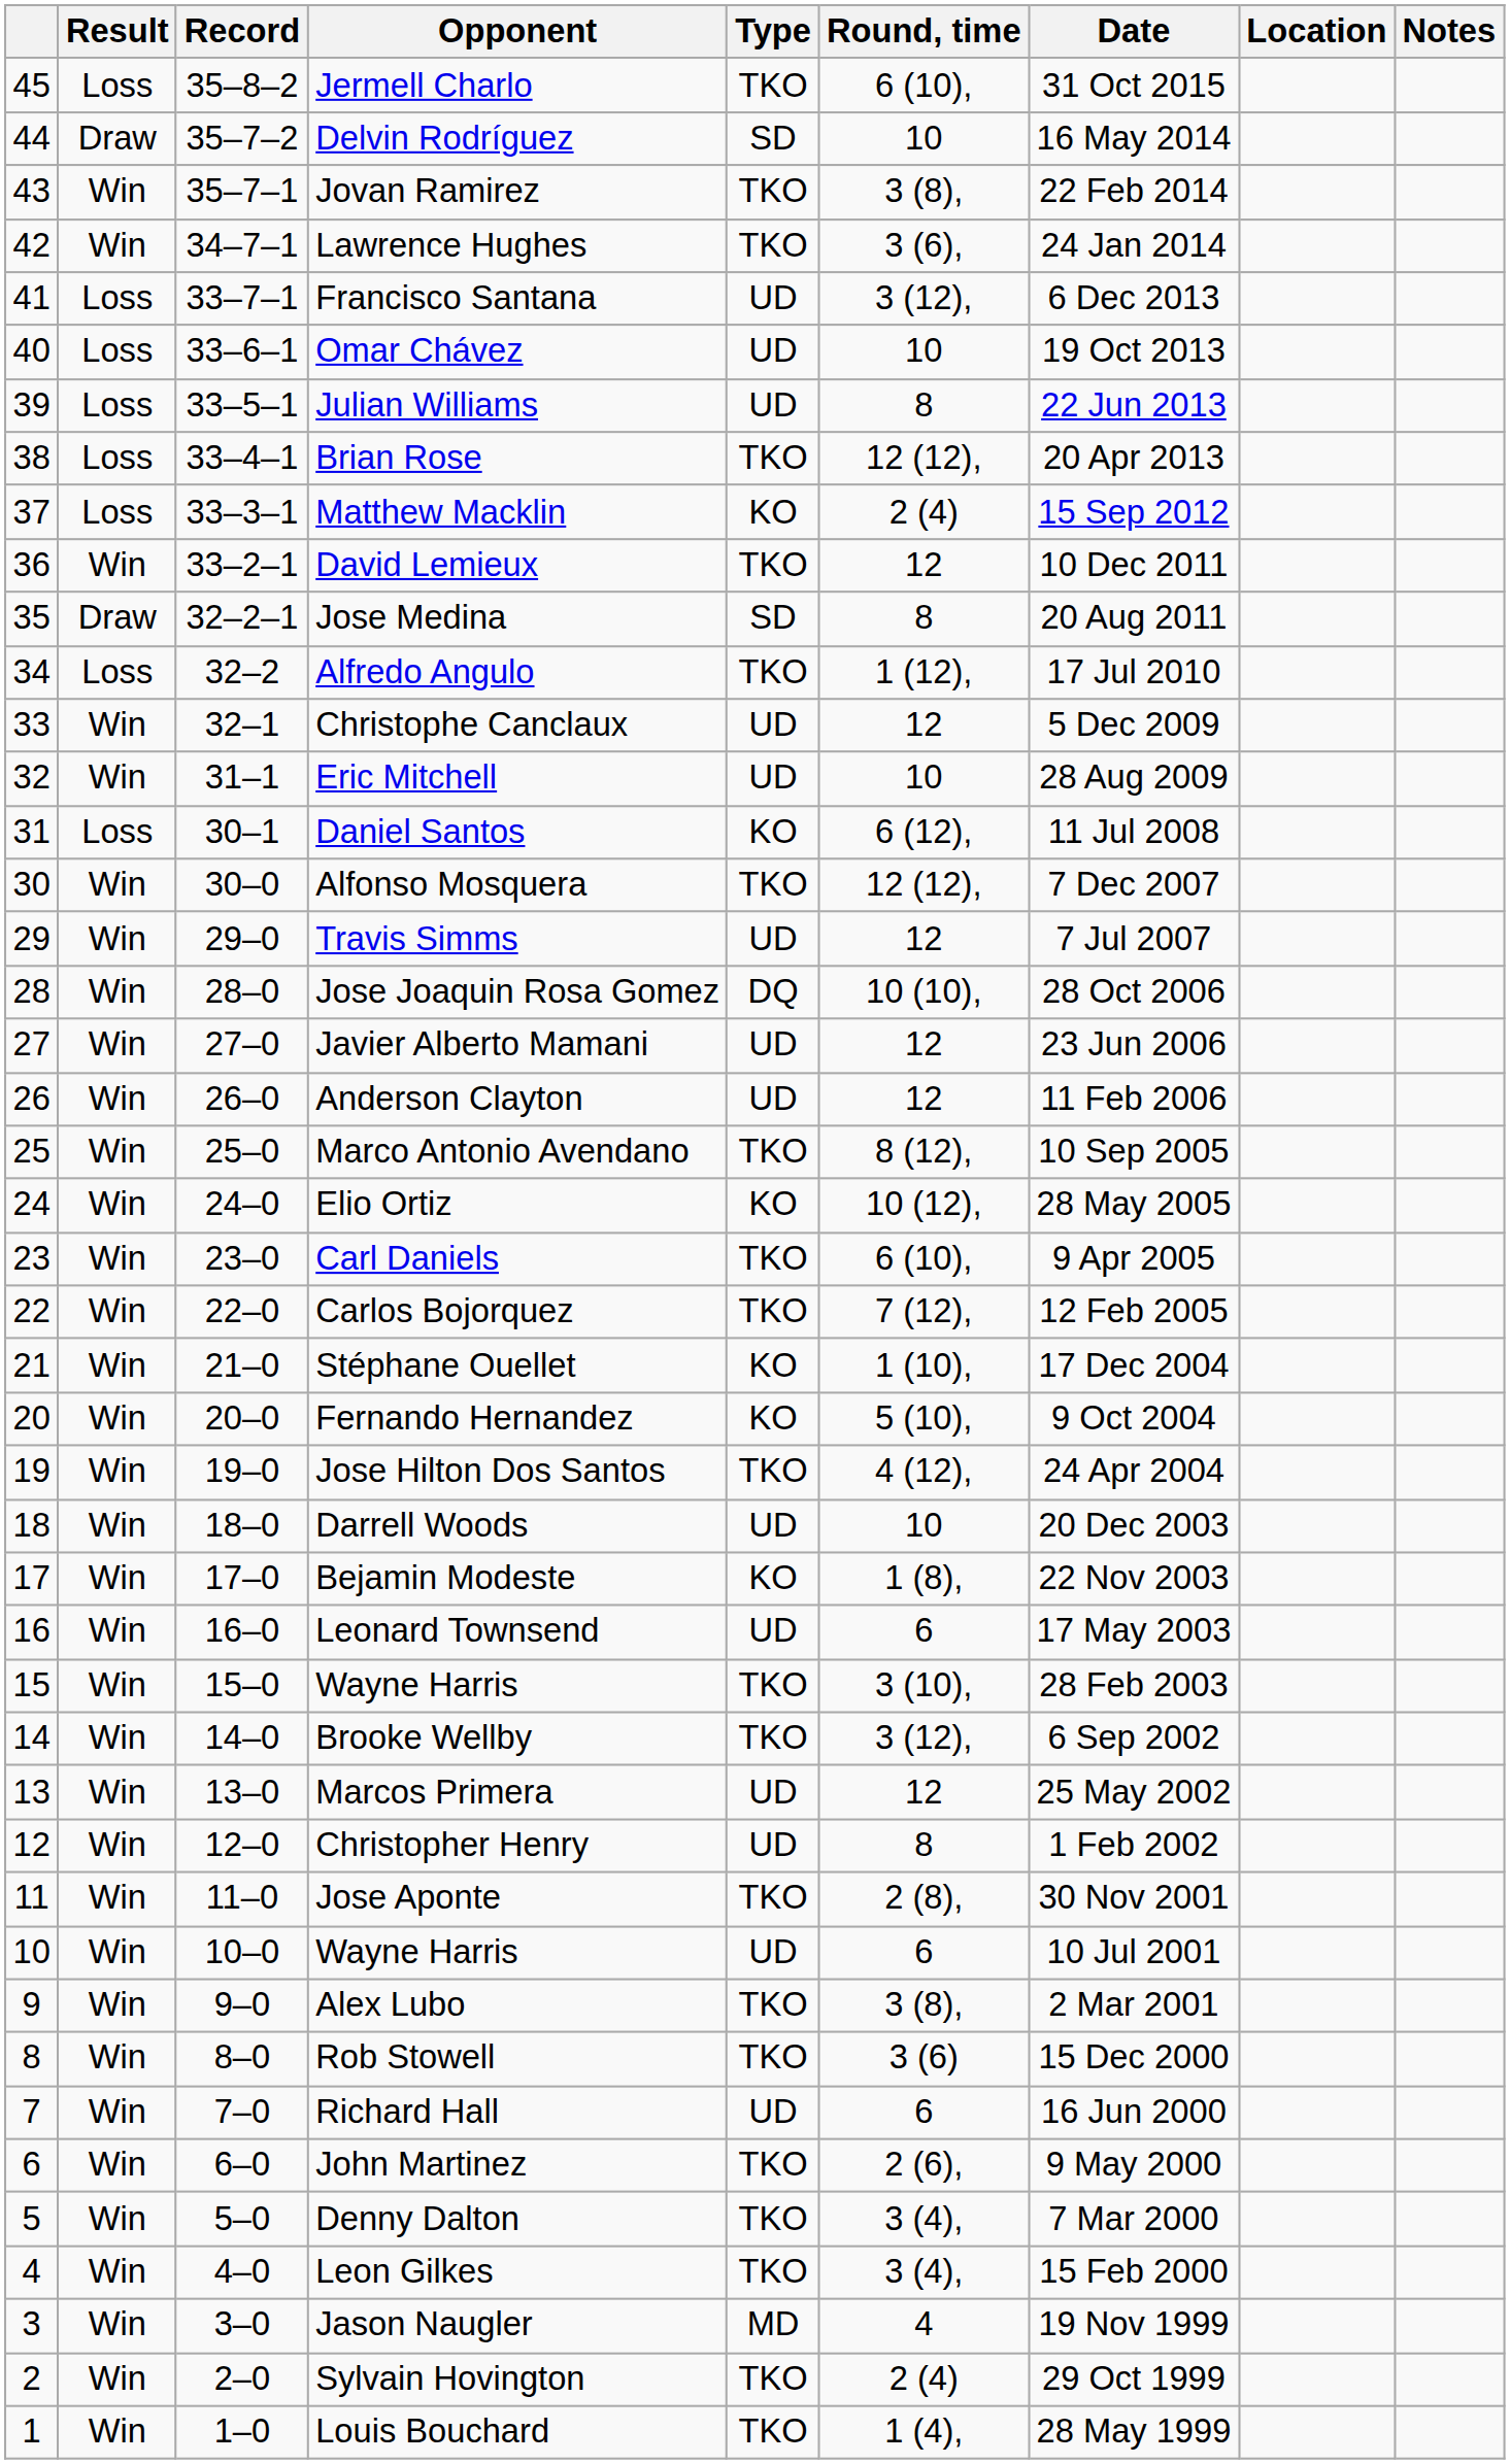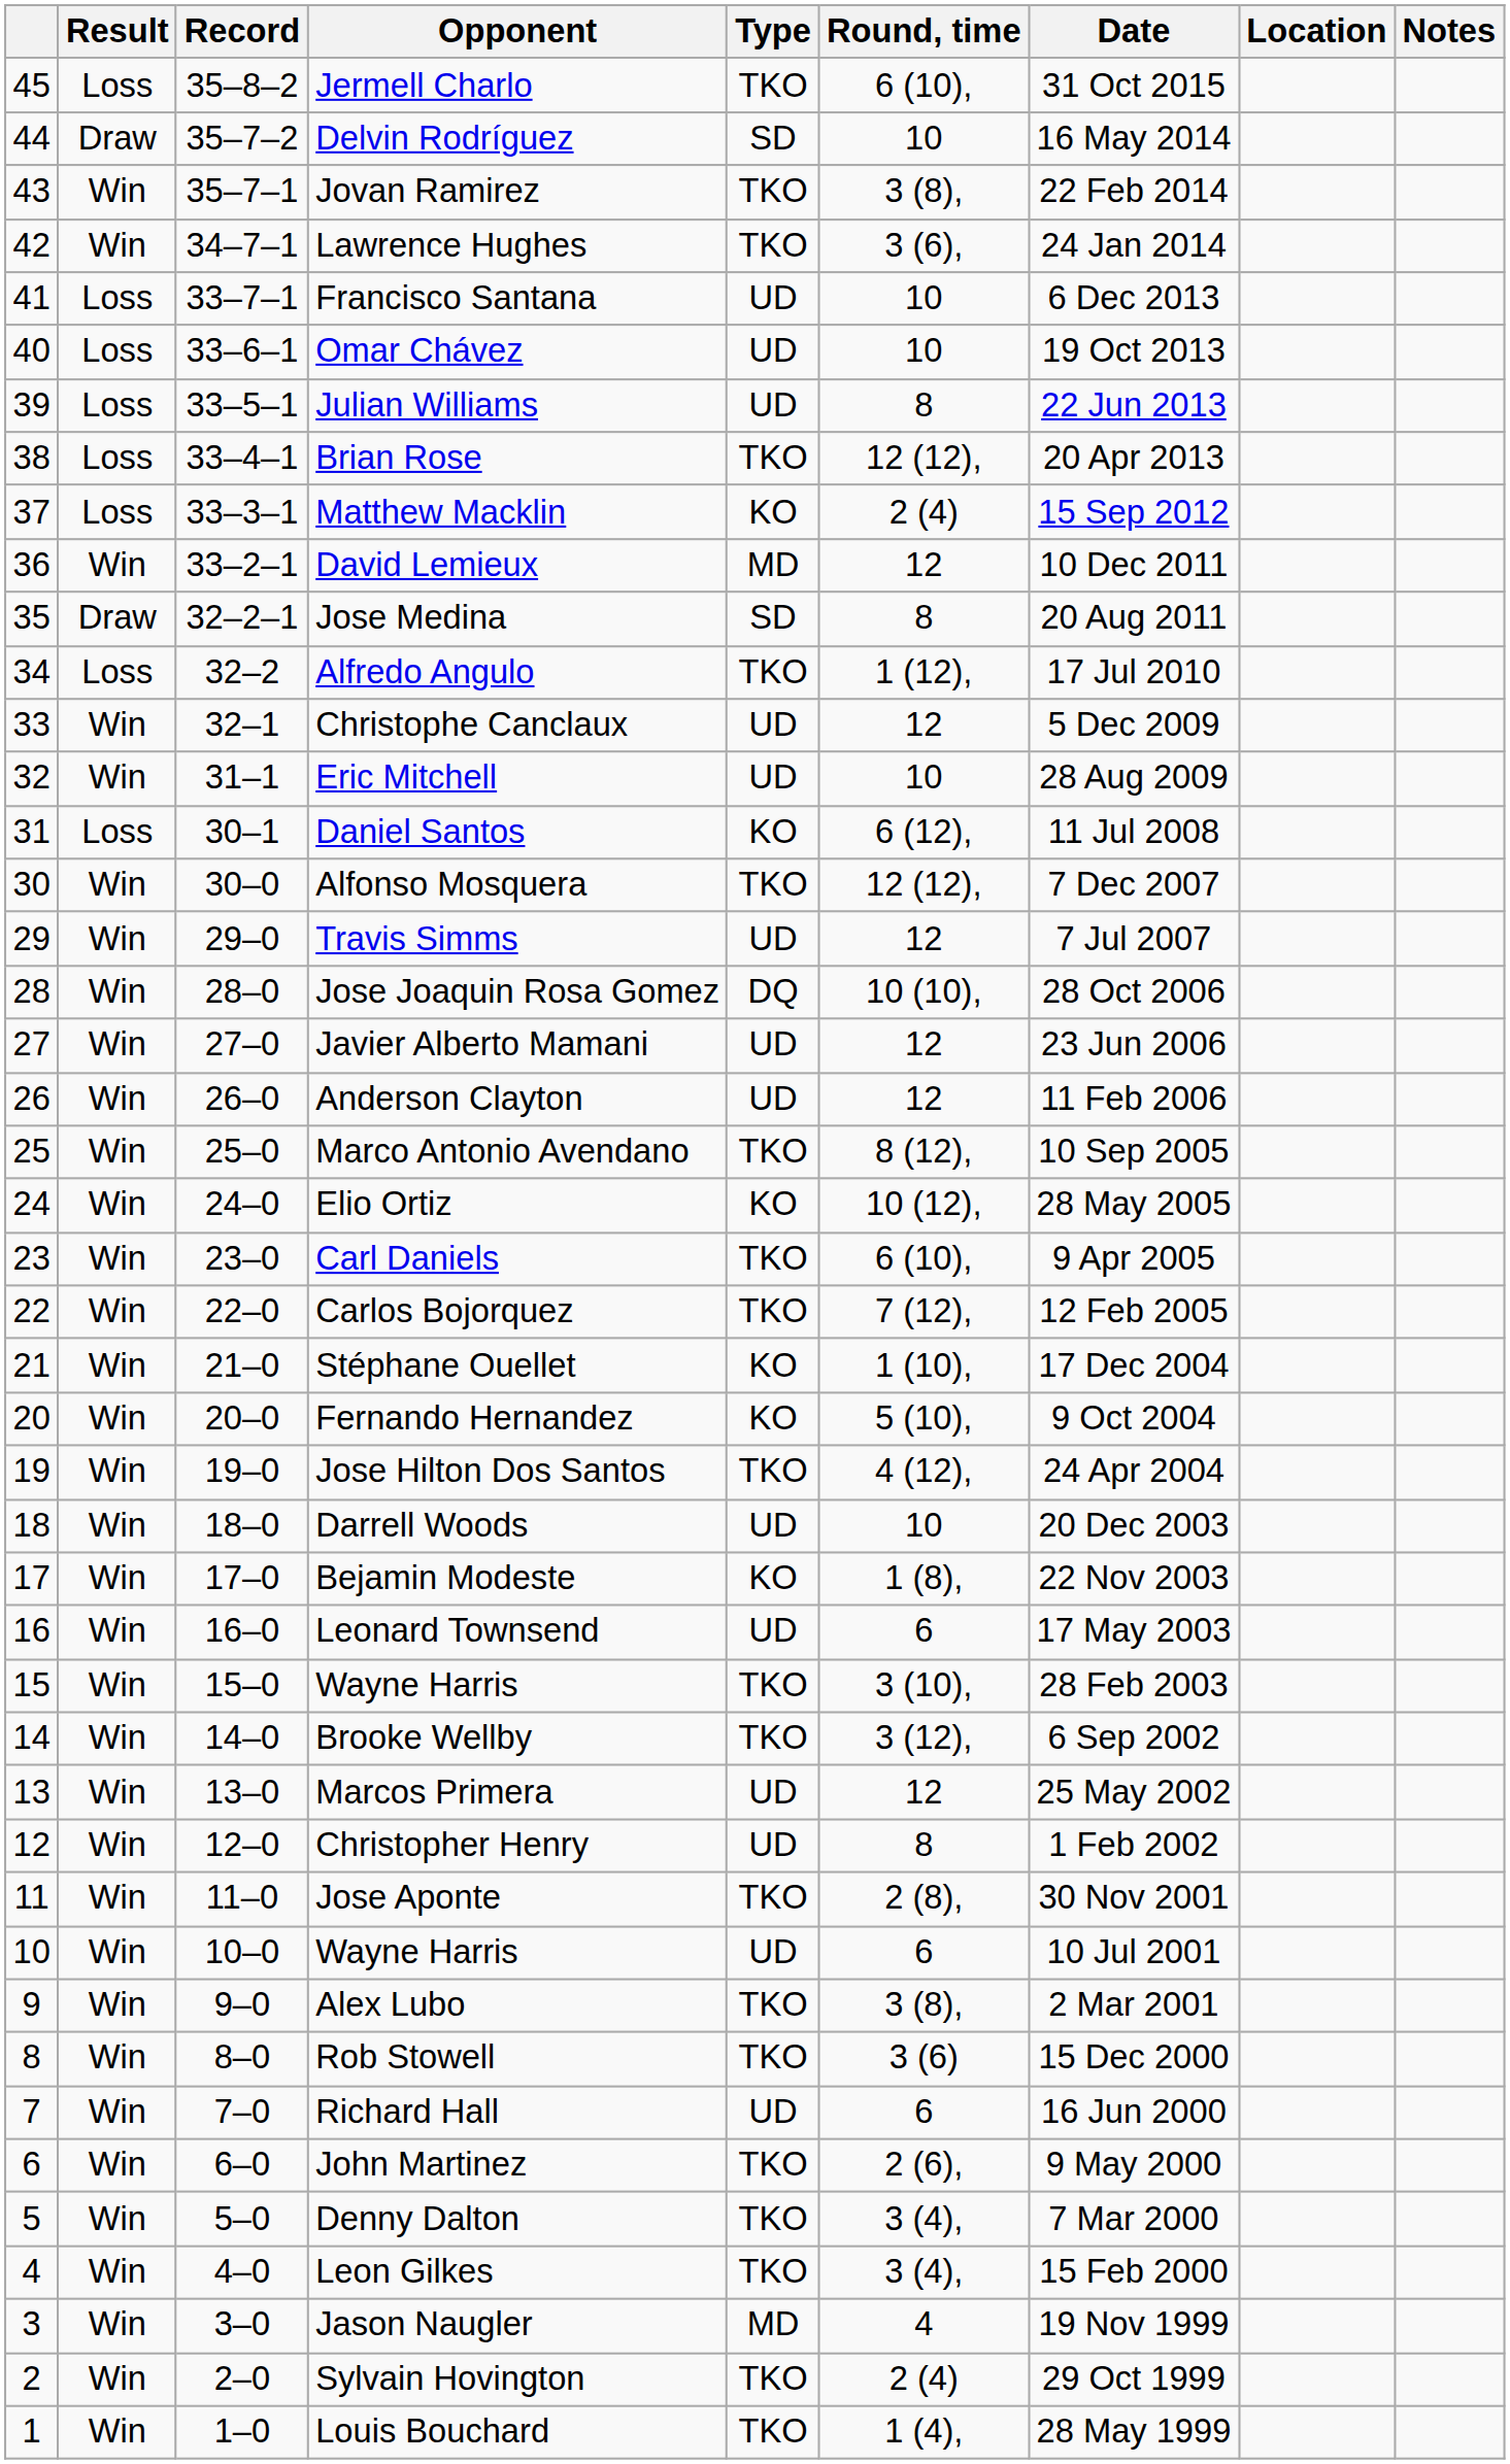Francisco Santana | Round, time: 3 (12), -> 10
David Lemieux | Type: TKO -> MD
